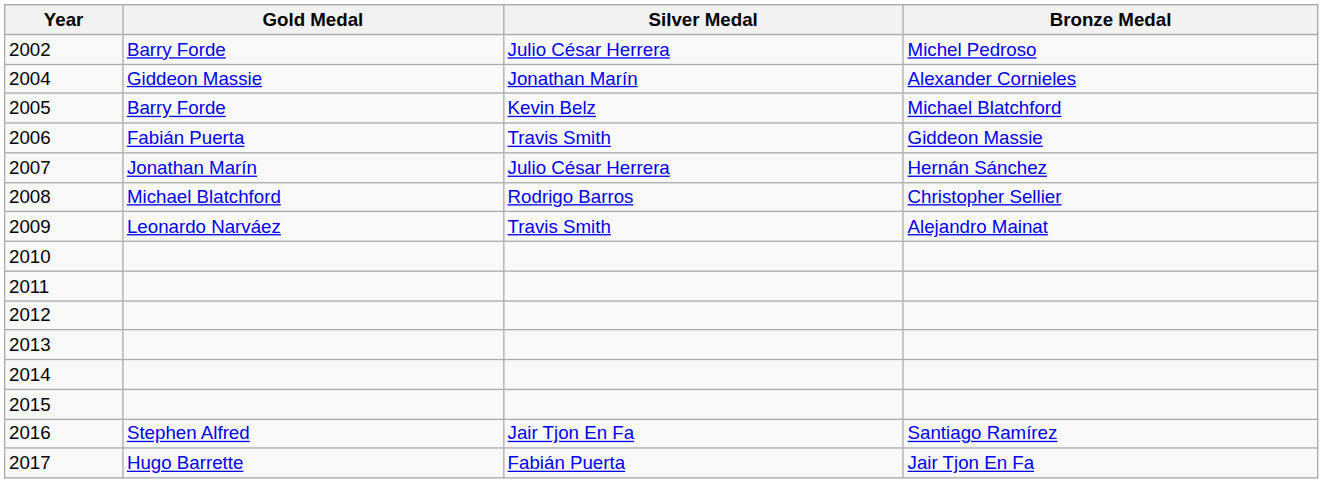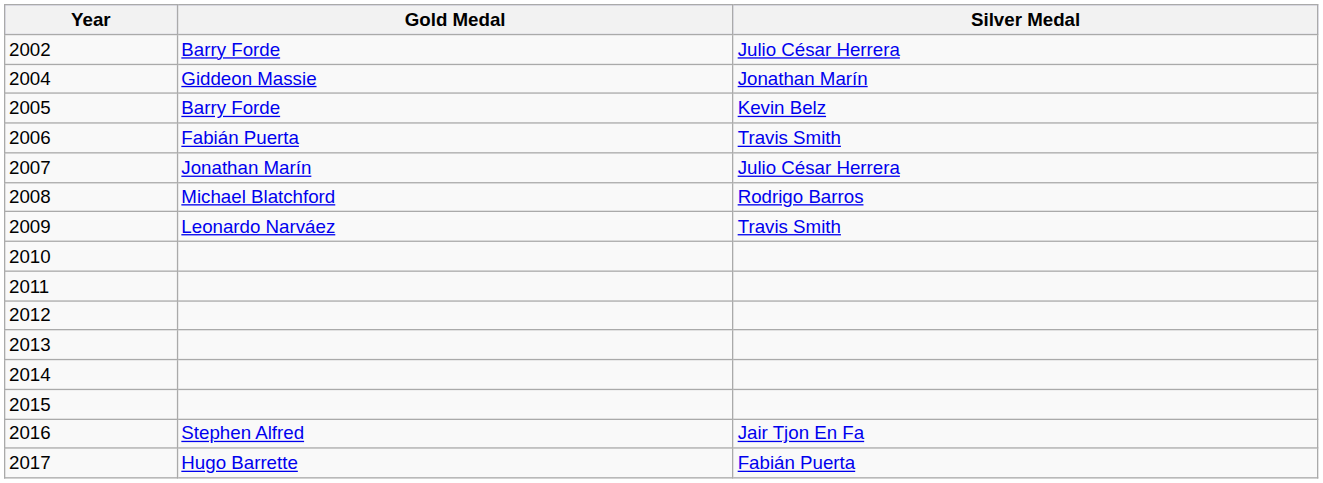- column: Bronze Medal | Michel Pedroso | Alexander Cornieles | Michael Blatchford | Giddeon Massie | Hernán Sánchez | Christopher Sellier | Alejandro Mainat | Santiago Ramírez | Jair Tjon En Fa
